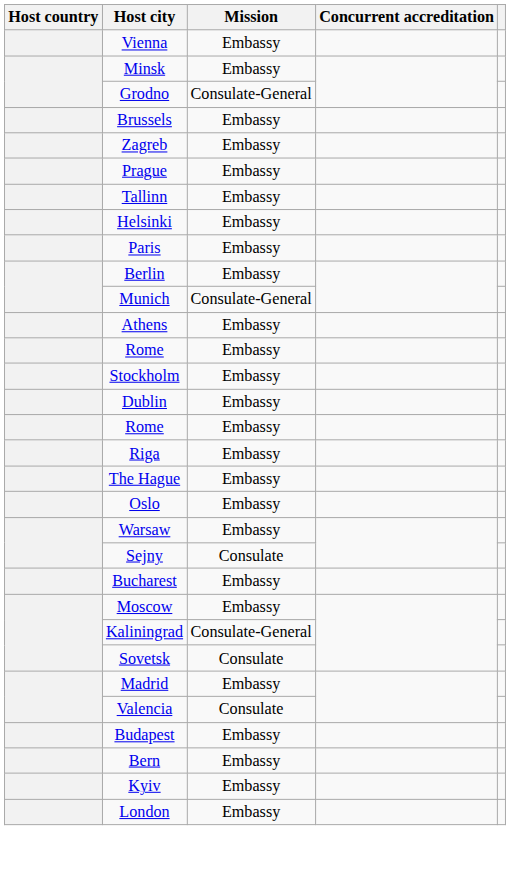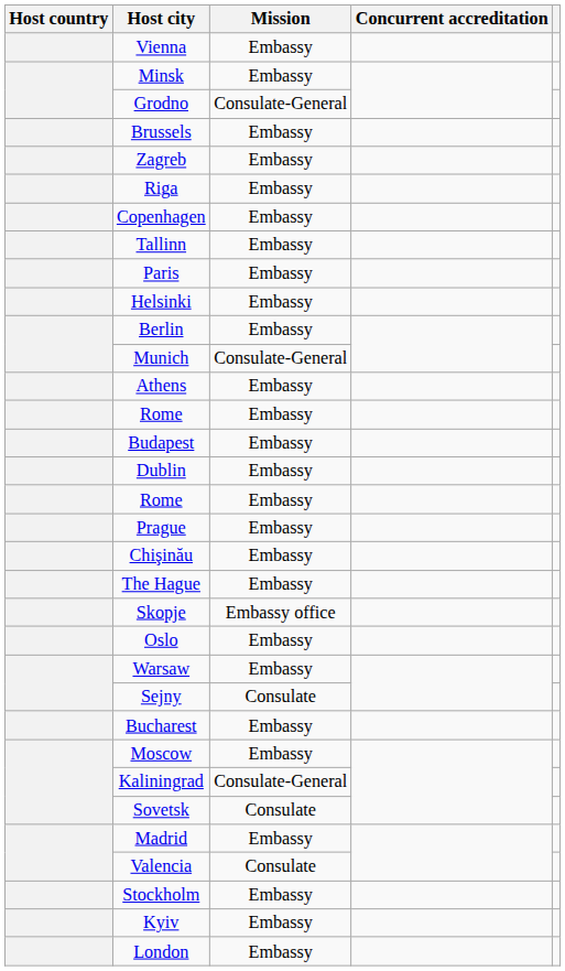rows swapped: Prague <-> Riga
+ row: Copenhagen | Embassy
rows swapped: Helsinki <-> Paris
rows swapped: Budapest <-> Stockholm
+ row: Chişinău | Embassy
+ row: Skopje | Embassy office
- row: Bern | Embassy
